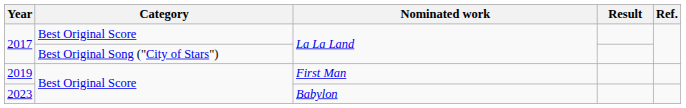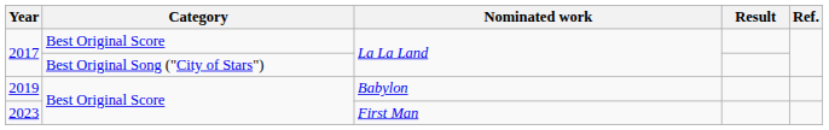2019 | Nominated work: First Man -> Babylon
2023 | Nominated work: Babylon -> First Man
